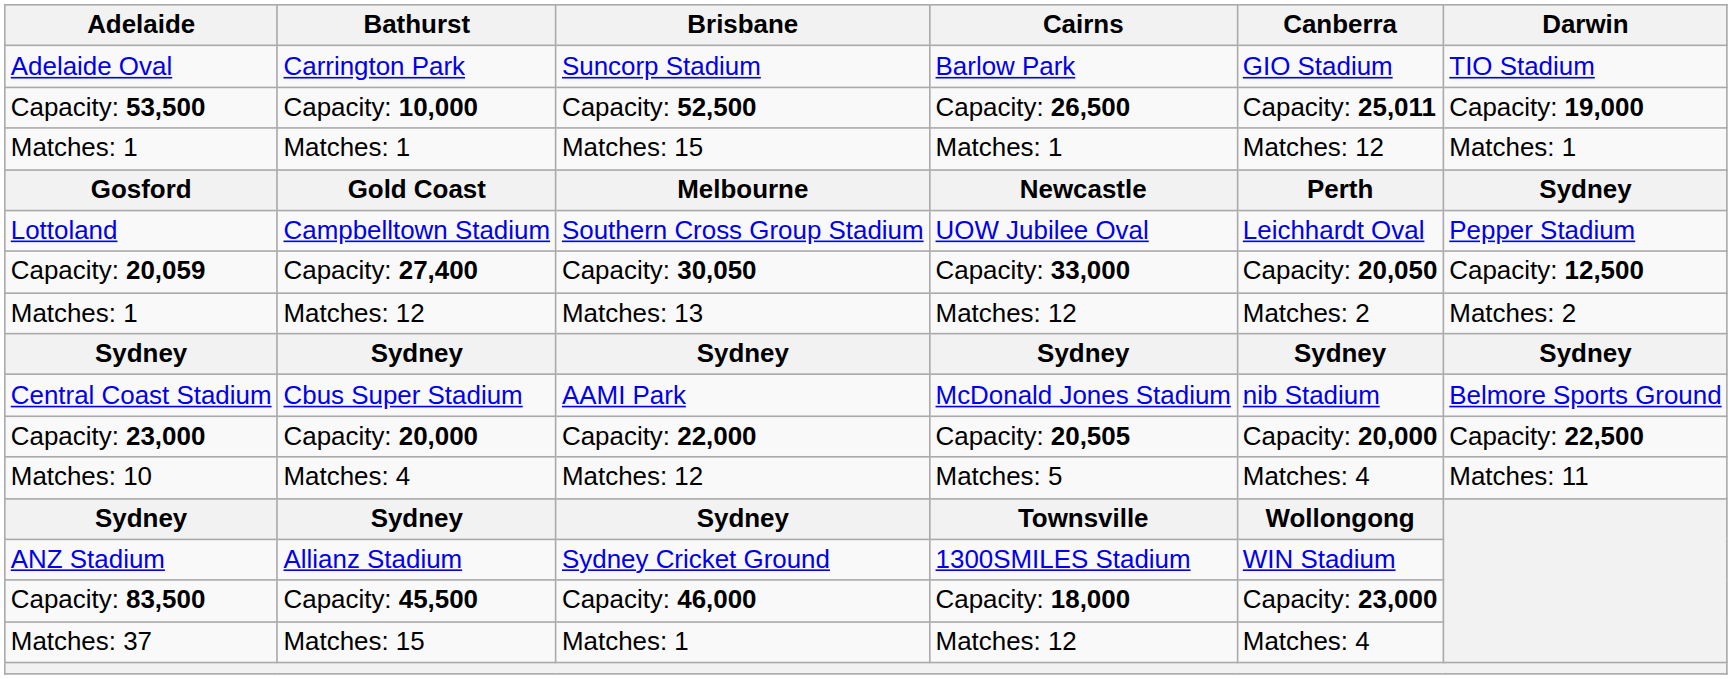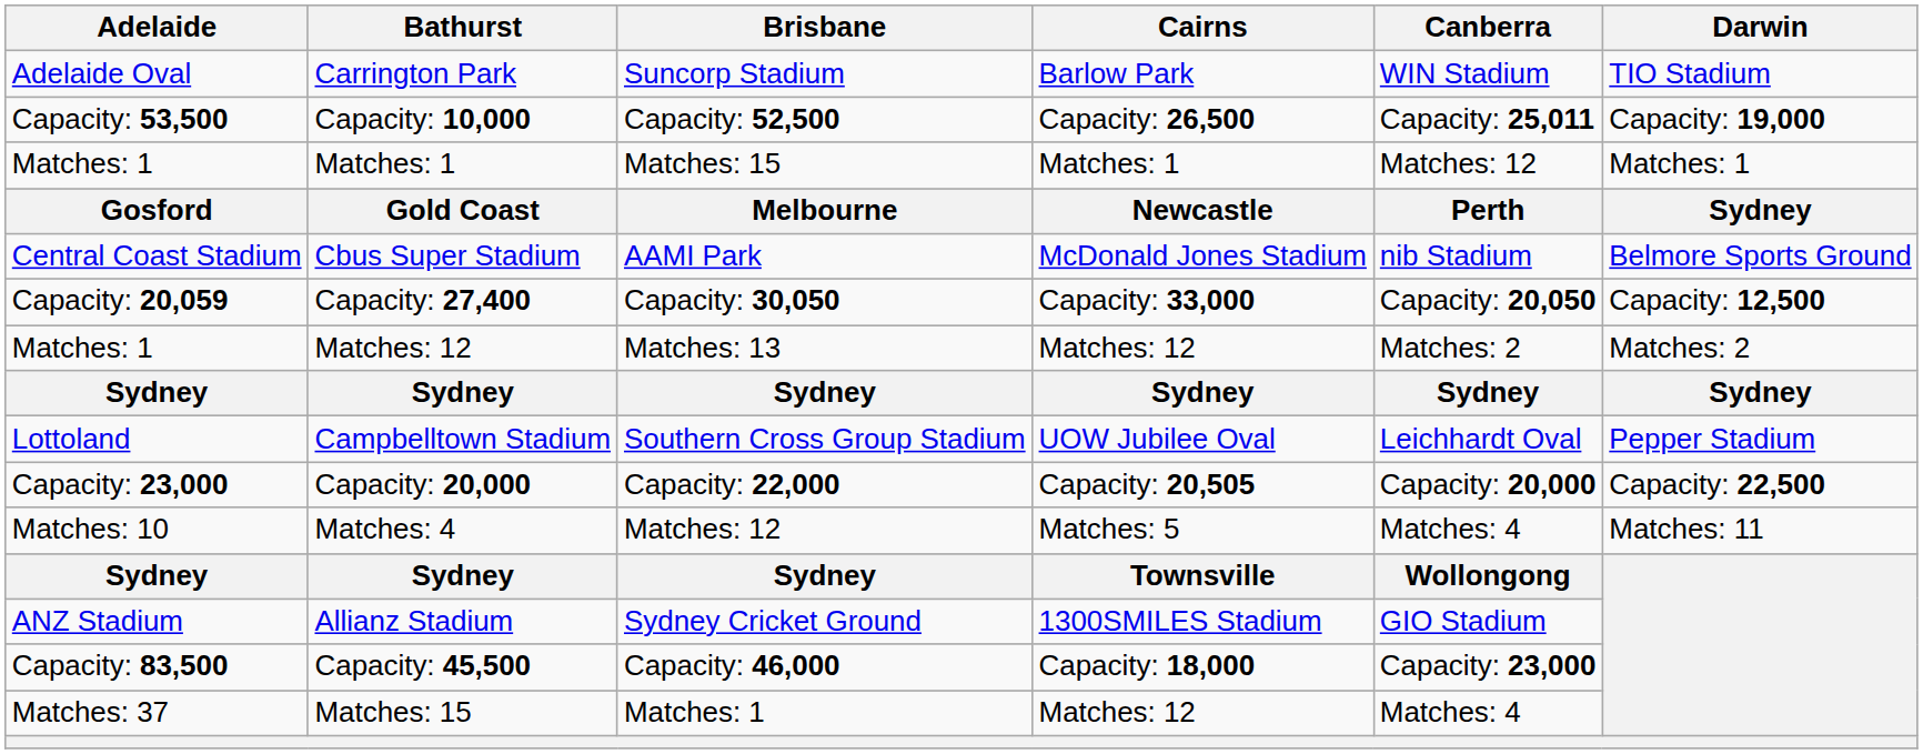Carrington Park | Canberra: GIO Stadium -> WIN Stadium
rows swapped: Cbus Super Stadium <-> Campbelltown Stadium
Allianz Stadium | Canberra: WIN Stadium -> GIO Stadium
